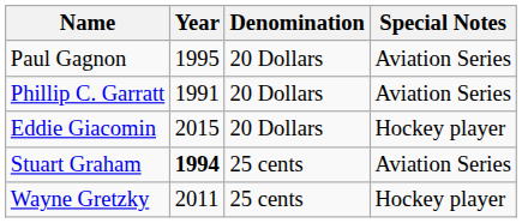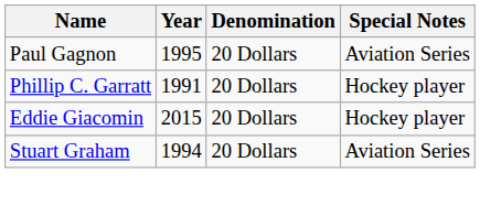Phillip C. Garratt | Special Notes: Aviation Series -> Hockey player
Stuart Graham | Year: bold -> normal
Stuart Graham | Denomination: 25 cents -> 20 Dollars
- row: Wayne Gretzky | 2011 | 25 cents | Hockey player
